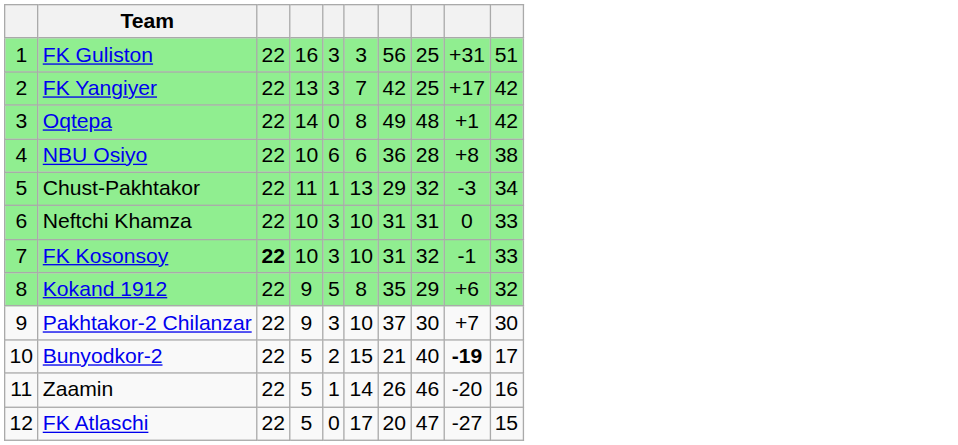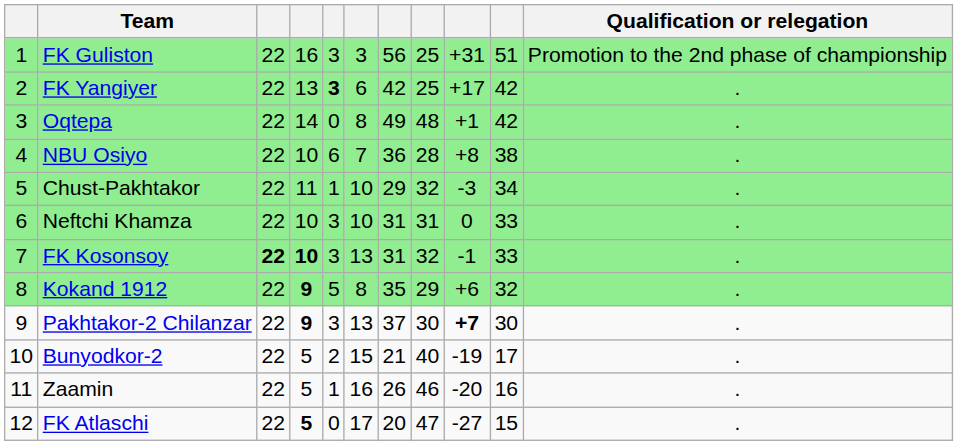+ column: Qualification or relegation | Promotion to the 2nd phase of championship | . | . | . | . | . | . | . | . | . | . | .
FK Yangiyer | column 5: normal -> bold
FK Yangiyer | column 6: 7 -> 6
NBU Osiyo | column 6: 6 -> 7
Chust-Pakhtakor | column 6: 13 -> 10
FK Kosonsoy | column 4: normal -> bold
FK Kosonsoy | column 6: 10 -> 13
Kokand 1912 | column 4: normal -> bold
Pakhtakor-2 Chilanzar | column 4: normal -> bold
Pakhtakor-2 Chilanzar | column 6: 10 -> 13
Pakhtakor-2 Chilanzar | column 9: normal -> bold
Bunyodkor-2 | column 9: bold -> normal
Zaamin | column 6: 14 -> 16
FK Atlaschi | column 4: normal -> bold
